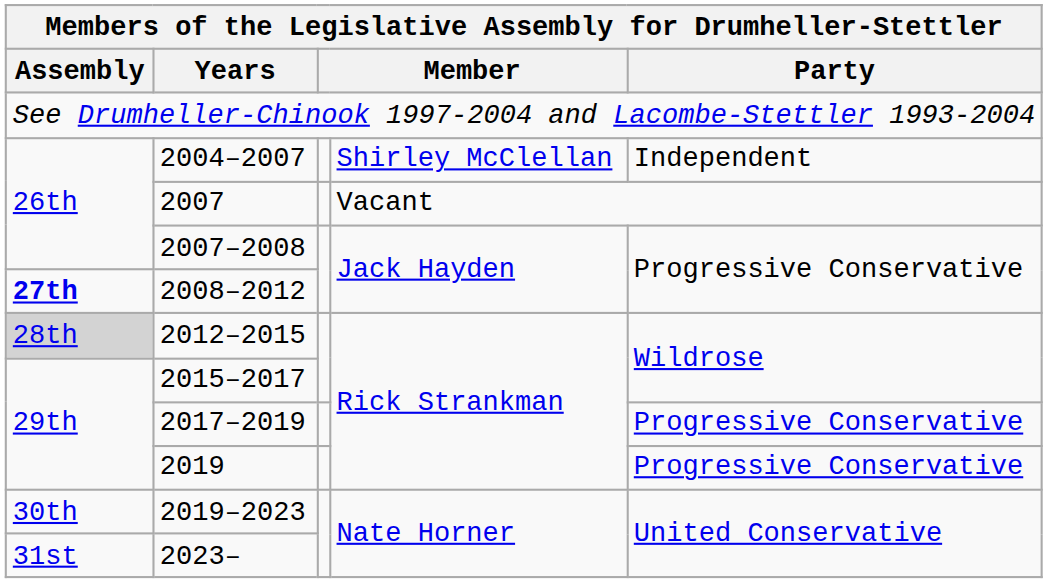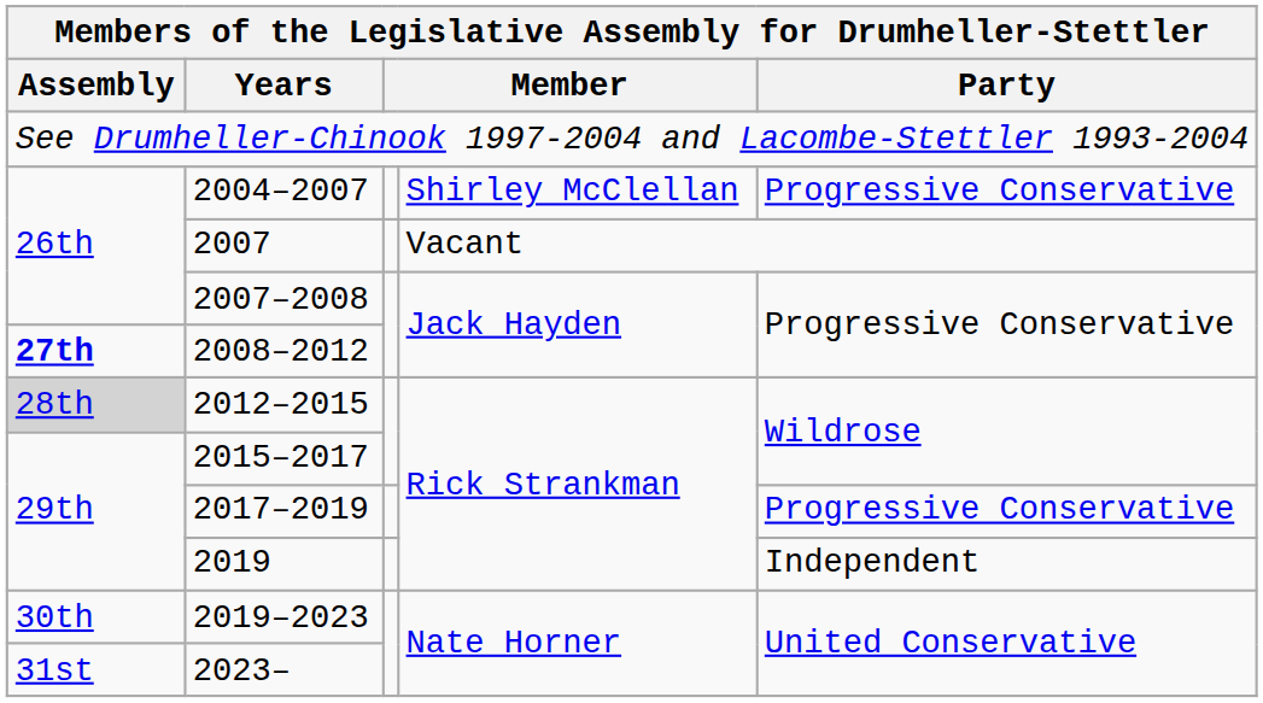2004–2007 | Party: Independent -> Progressive Conservative
2019 | Party: Progressive Conservative -> Independent
